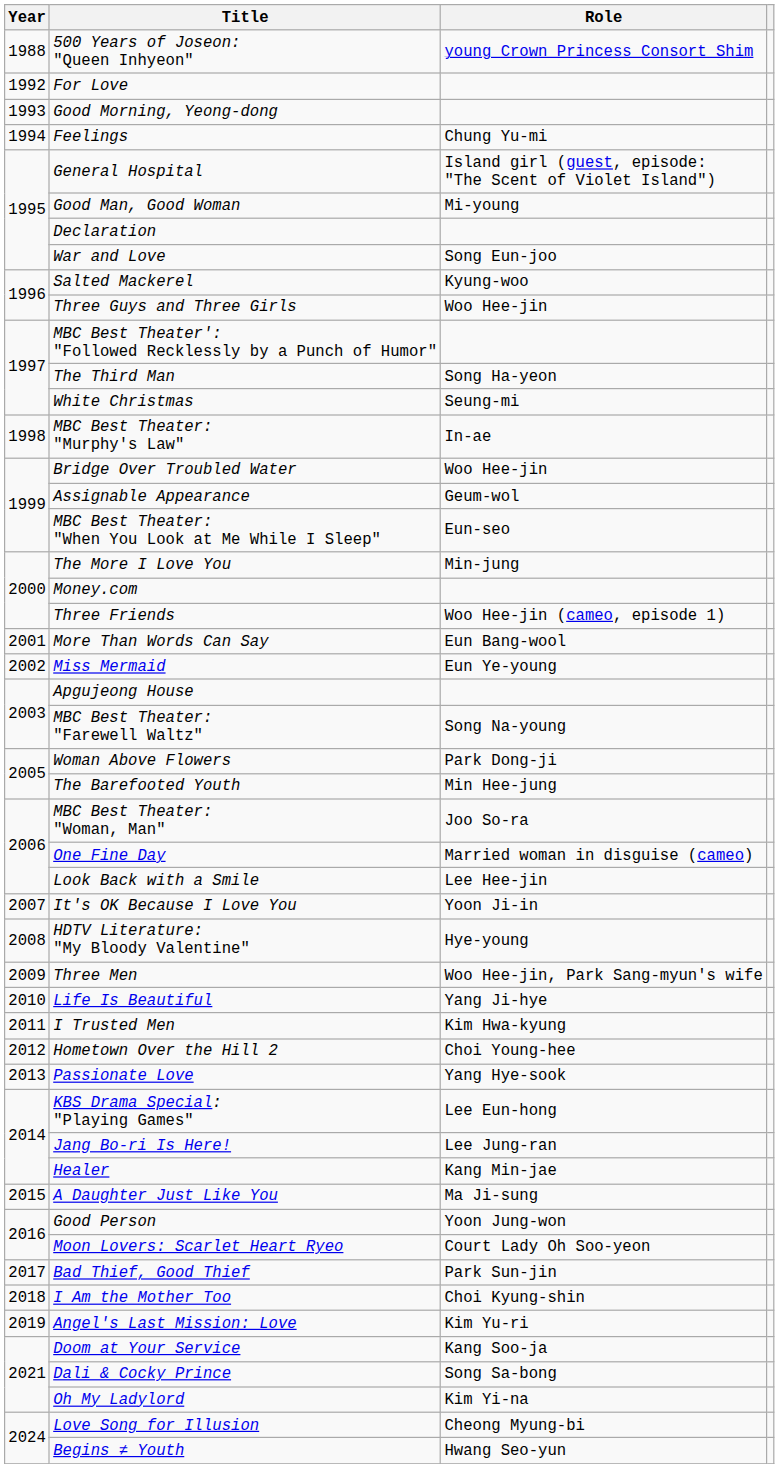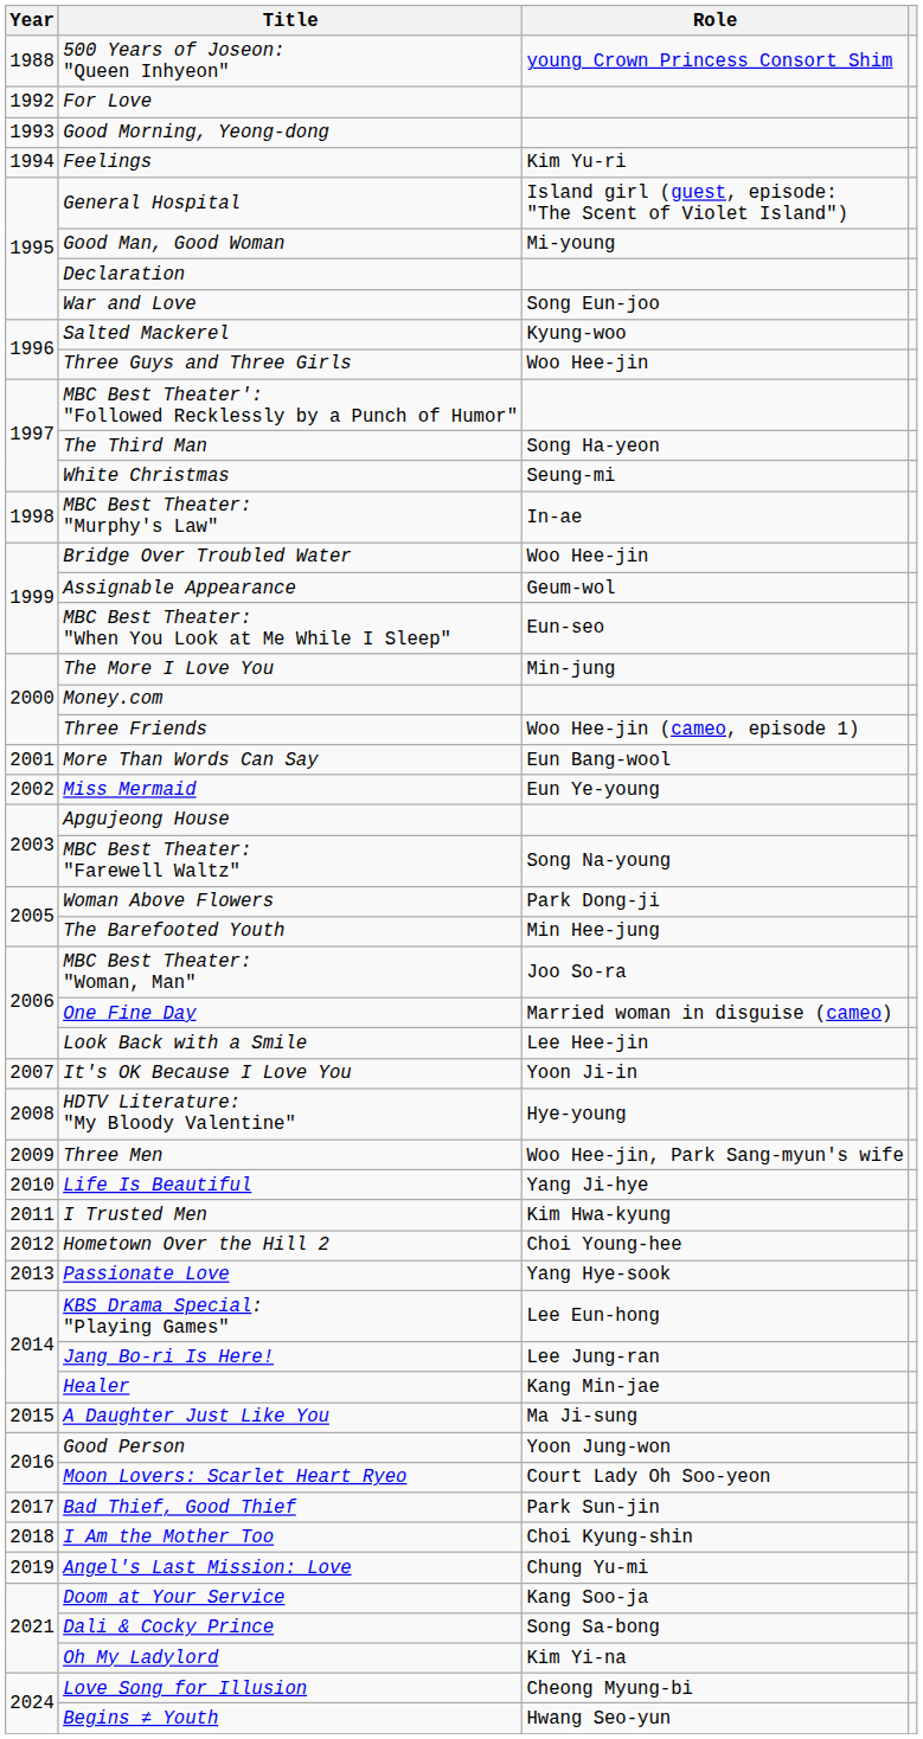Feelings | Role: Chung Yu-mi -> Kim Yu-ri
Angel's Last Mission: Love | Role: Kim Yu-ri -> Chung Yu-mi
